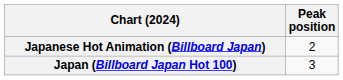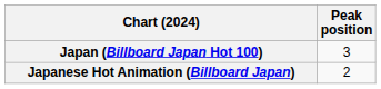rows swapped: Japan (Billboard Japan Hot 100) <-> Japanese Hot Animation (Billboard Japan)
